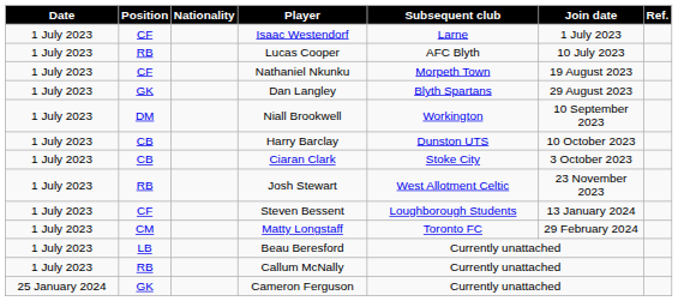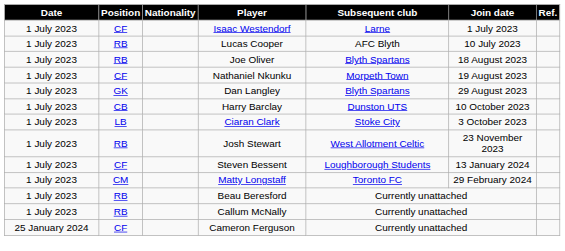+ row: 1 July 2023 | RB | Joe Oliver | Blyth Spartans | 18 August 2023
- row: 1 July 2023 | DM | Niall Brookwell | Workington | 10 September 2023
Ciaran Clark | Position: CB -> LB
Beau Beresford | Position: LB -> RB
Cameron Ferguson | Position: GK -> CF
